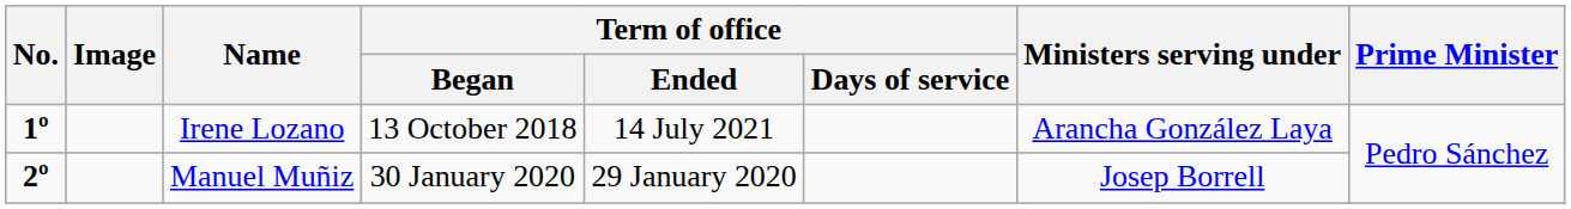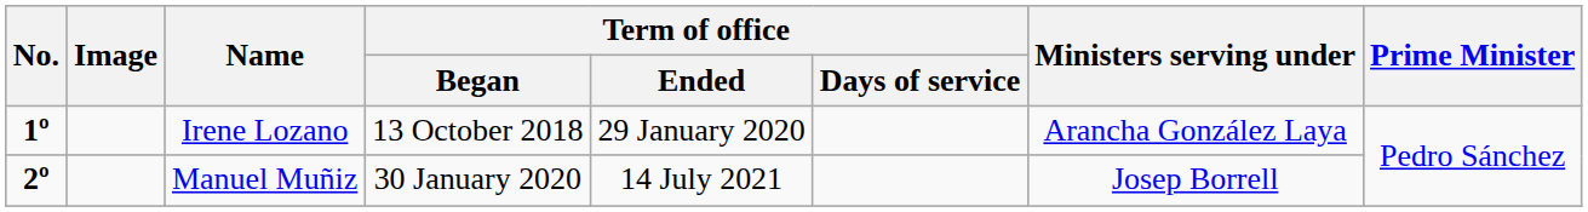Irene Lozano | Term of office / Ended: 14 July 2021 -> 29 January 2020
Manuel Muñiz | Term of office / Ended: 29 January 2020 -> 14 July 2021
